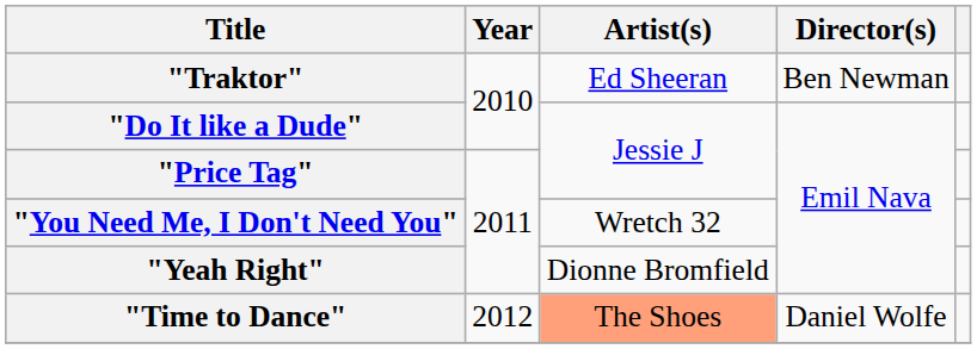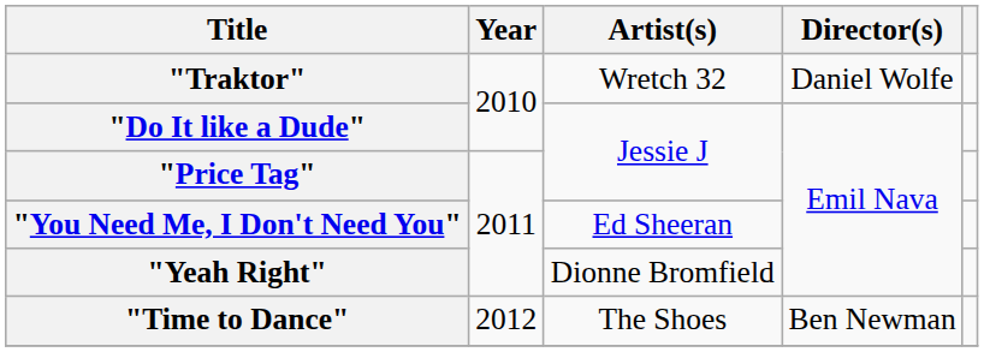"Traktor" | Artist(s): Ed Sheeran -> Wretch 32
"Traktor" | Director(s): Ben Newman -> Daniel Wolfe
"You Need Me, I Don't Need You" | Artist(s): Wretch 32 -> Ed Sheeran
"Time to Dance" | Artist(s): lightsalmon background -> no background
"Time to Dance" | Director(s): Daniel Wolfe -> Ben Newman
